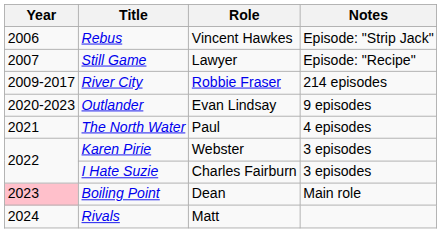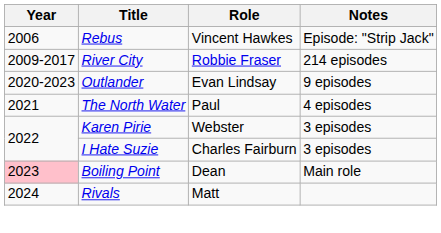- row: 2007 | Still Game | Lawyer | Episode: "Recipe"
